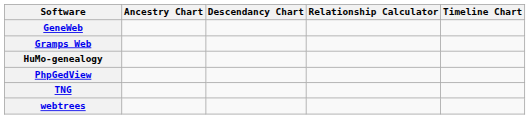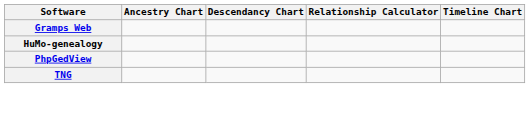- row: GeneWeb
- row: webtrees
